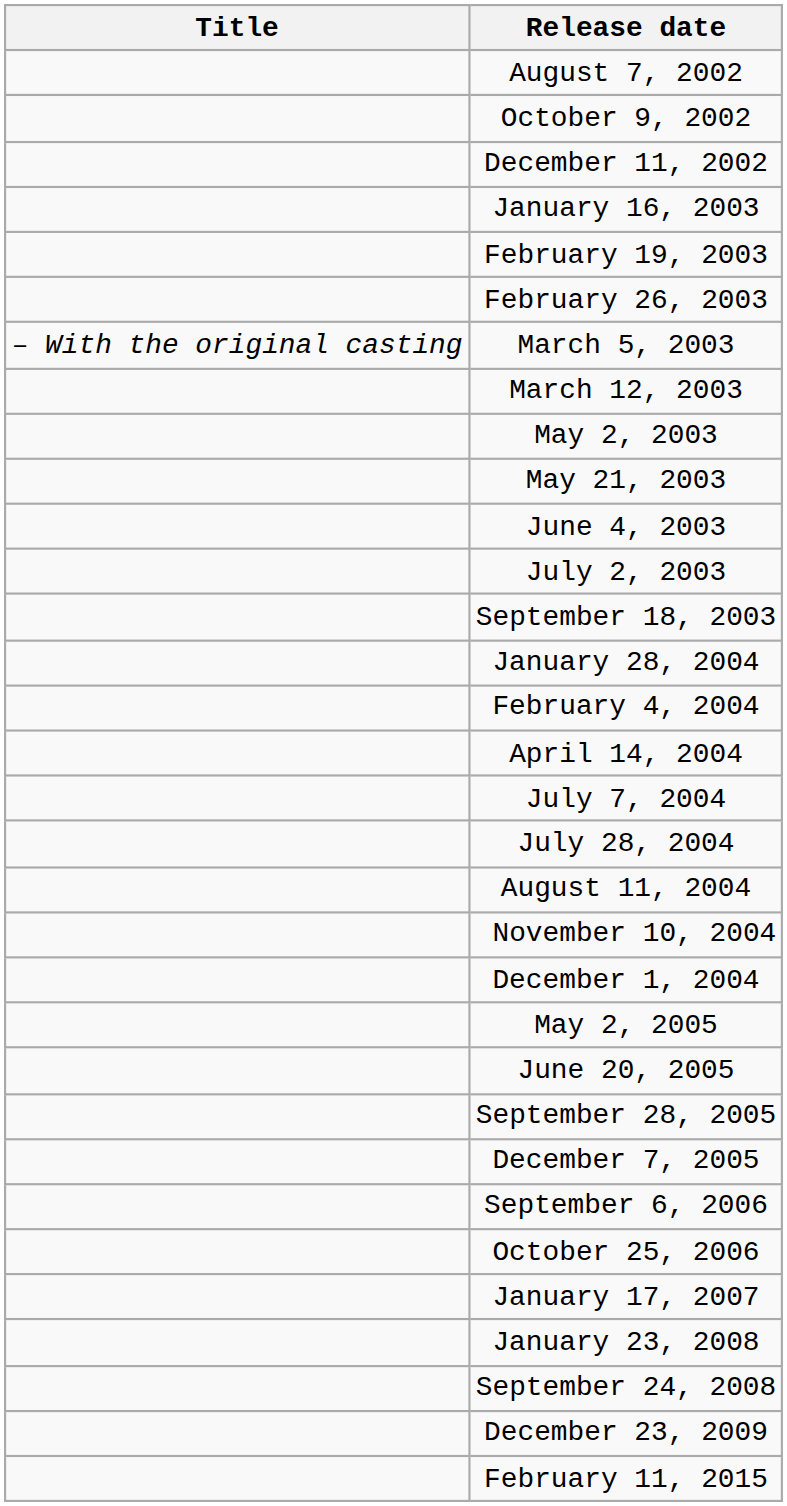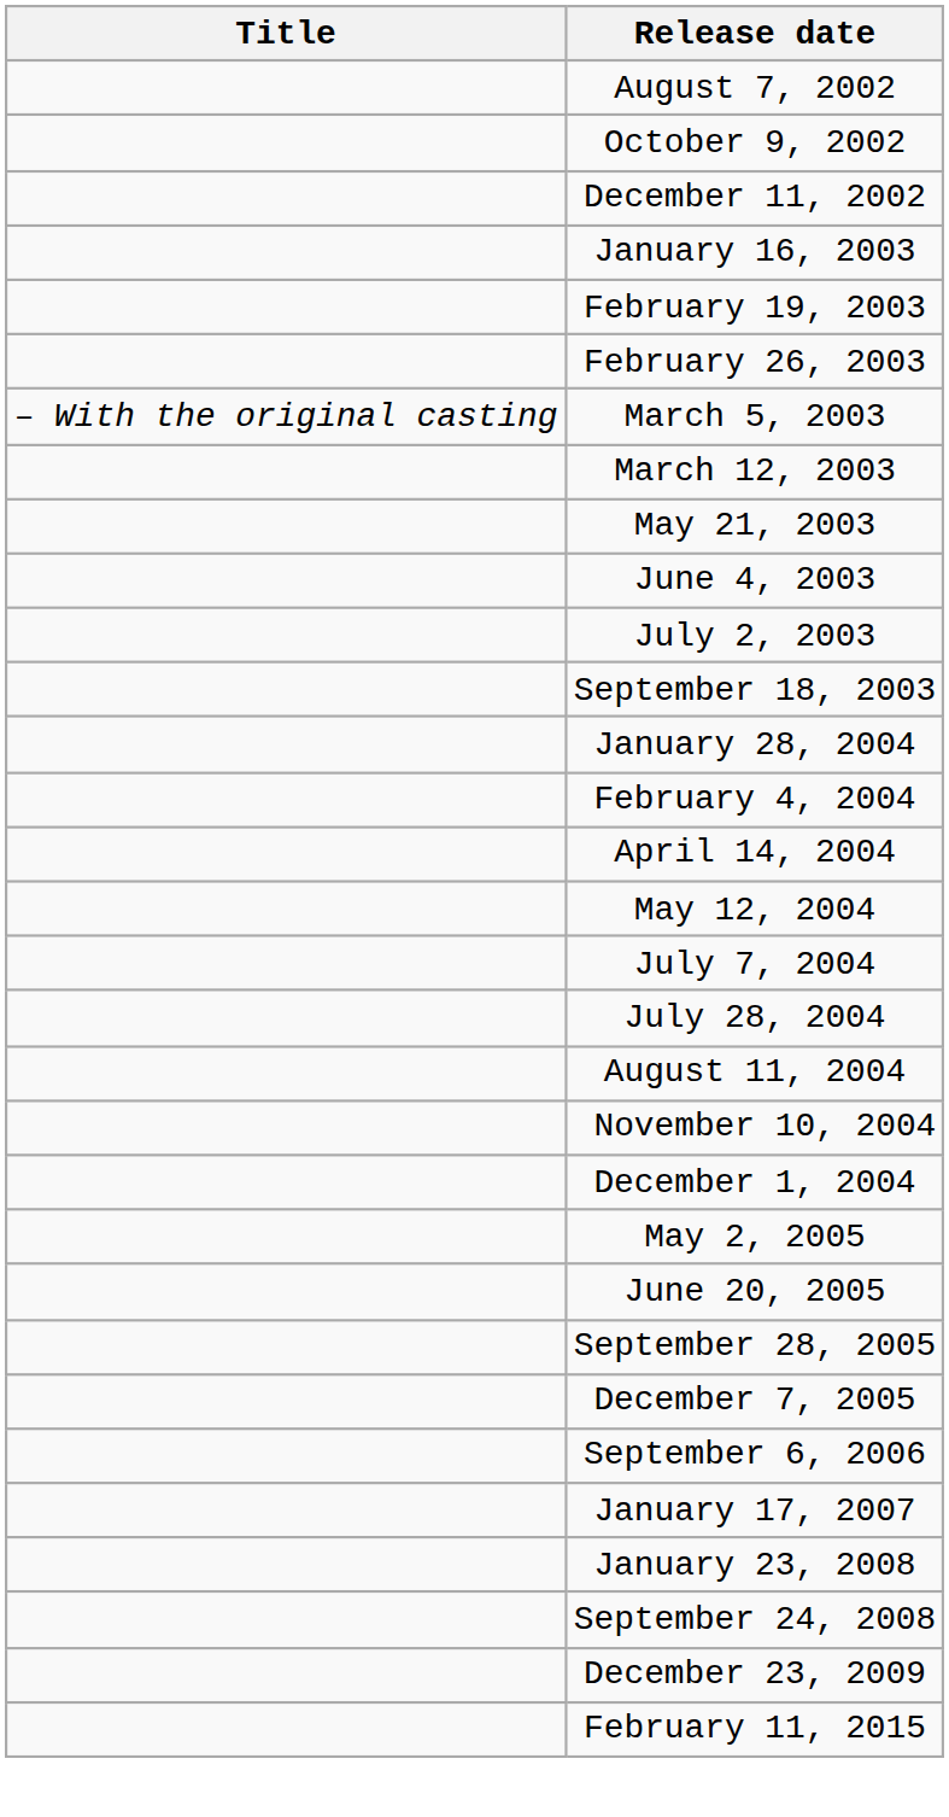- row: May 2, 2003
+ row: May 12, 2004
- row: October 25, 2006
